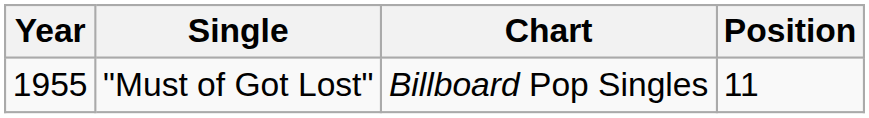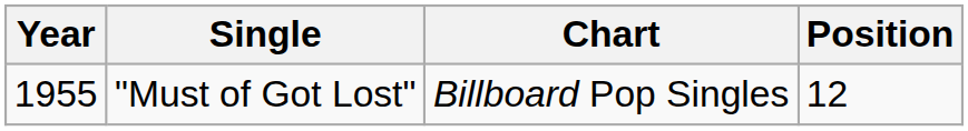"Must of Got Lost" | Position: 11 -> 12
